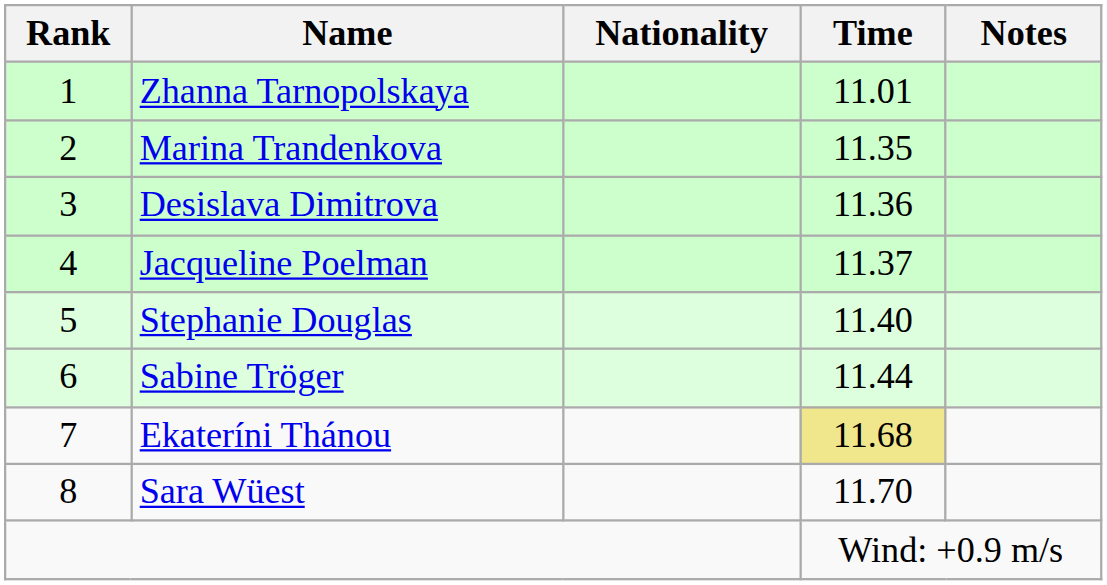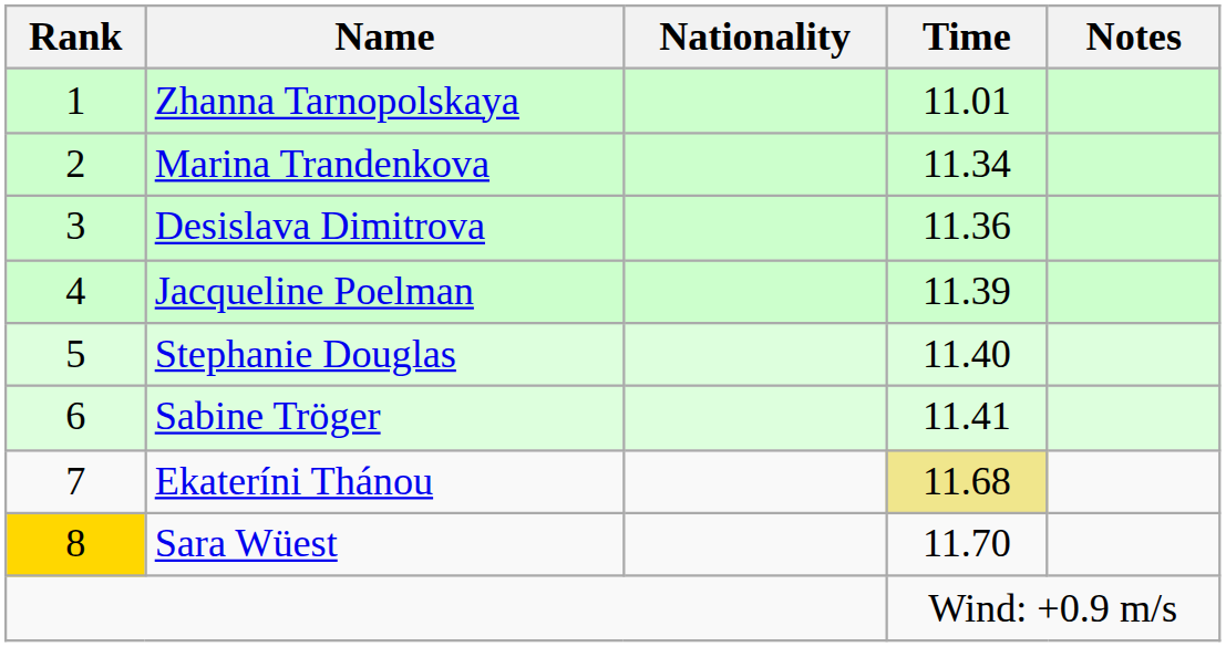Marina Trandenkova | Time: 11.35 -> 11.34
Jacqueline Poelman | Time: 11.37 -> 11.39
Sabine Tröger | Time: 11.44 -> 11.41
Sara Wüest | Rank: no background -> gold background
